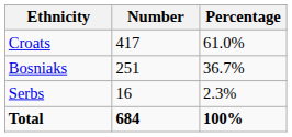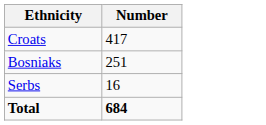- column: Percentage | 61.0% | 36.7% | 2.3% | 100%
